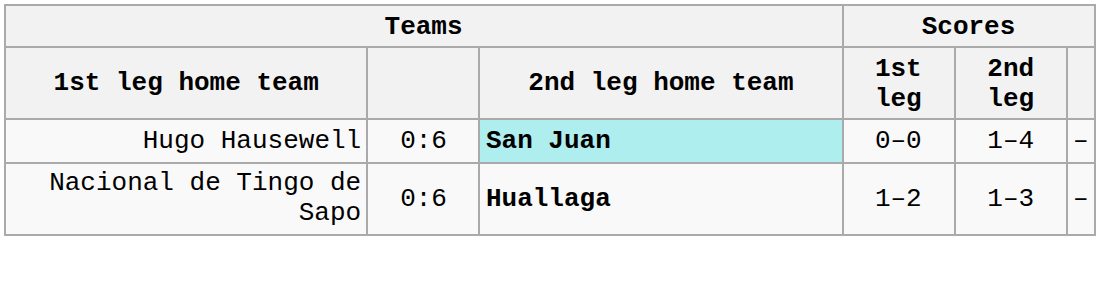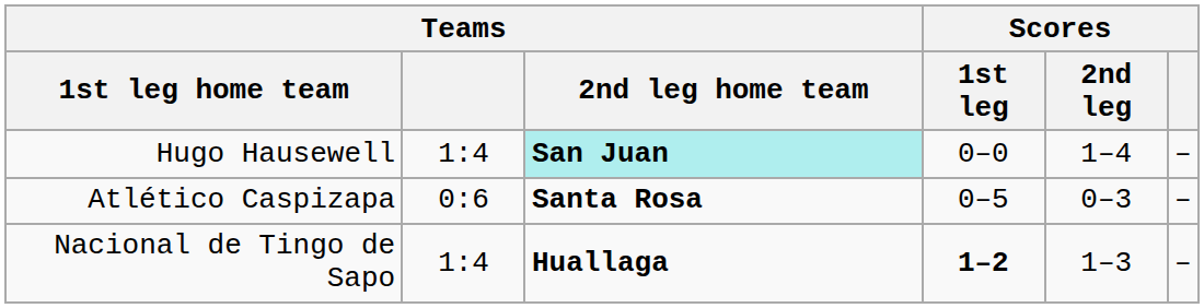Hugo Hausewell | Teams: 0:6 -> 1:4
+ row: Atlético Caspizapa | 0:6 | Santa Rosa | 0–5 | 0–3 | –
Nacional de Tingo de Sapo | Teams: 0:6 -> 1:4
Nacional de Tingo de Sapo | Scores / 1st leg: normal -> bold
